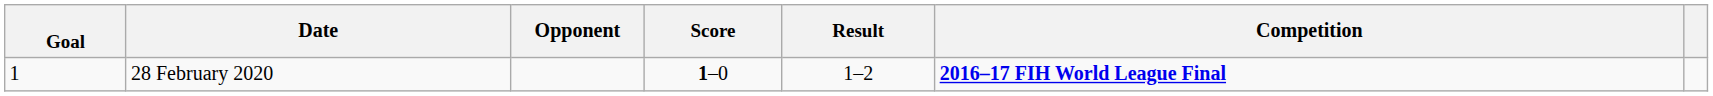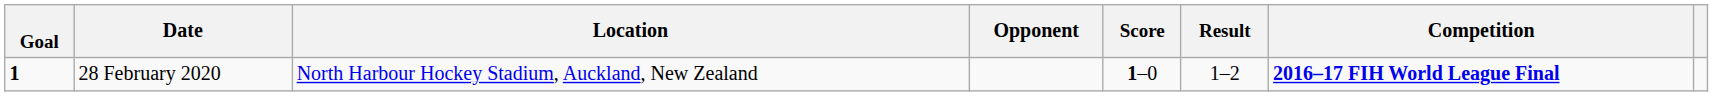+ column: Location | North Harbour Hockey Stadium, Auckland, New Zealand
28 February 2020 | Goal: normal -> bold
